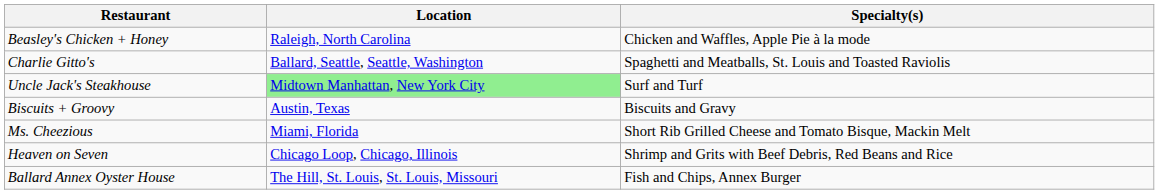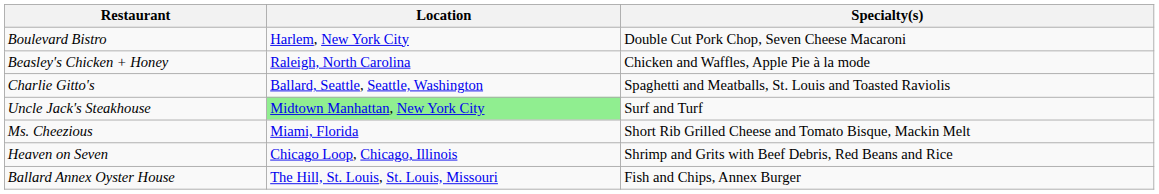+ row: Boulevard Bistro | Harlem, New York City | Double Cut Pork Chop, Seven Cheese Macaroni
- row: Biscuits + Groovy | Austin, Texas | Biscuits and Gravy
